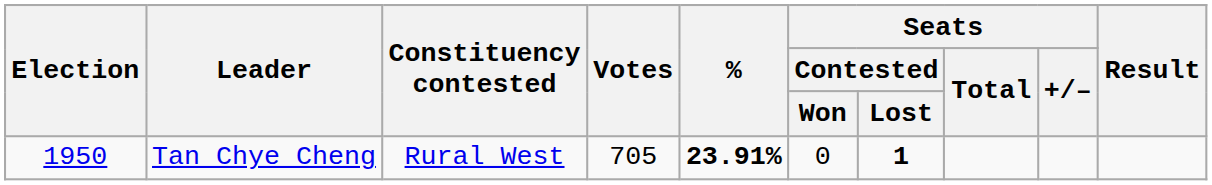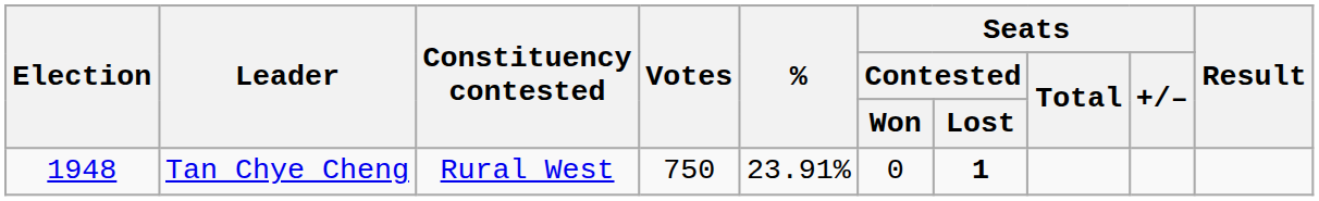Tan Chye Cheng | Election: 1950 -> 1948
Tan Chye Cheng | Votes: 705 -> 750
Tan Chye Cheng | %: bold -> normal
